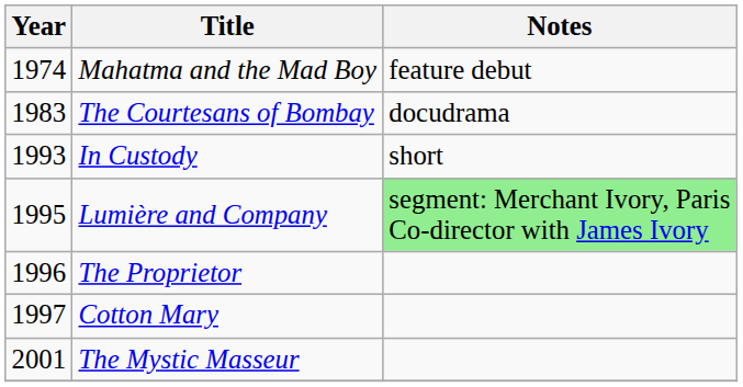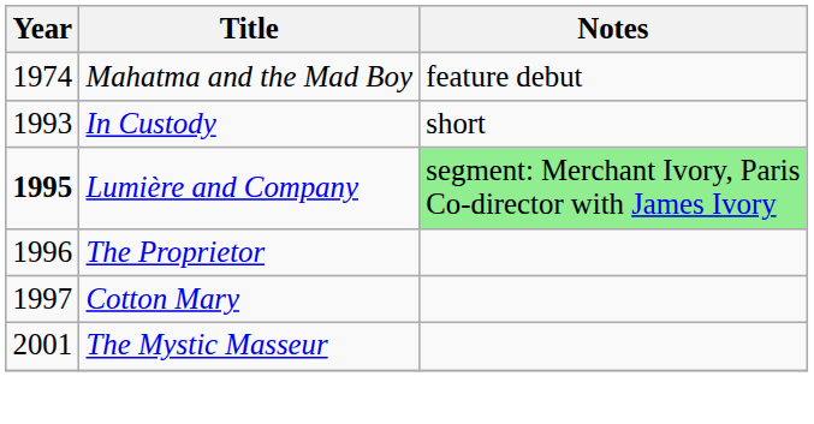- row: 1983 | The Courtesans of Bombay | docudrama
Lumière and Company | Year: normal -> bold
